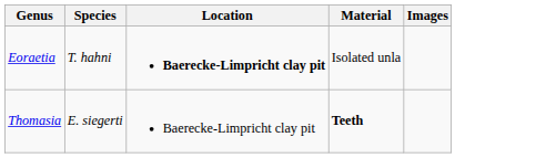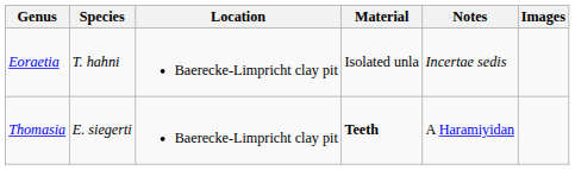+ column: Notes | Incertae sedis | A Haramiyidan
Eoraetia | Location: bold -> normal
